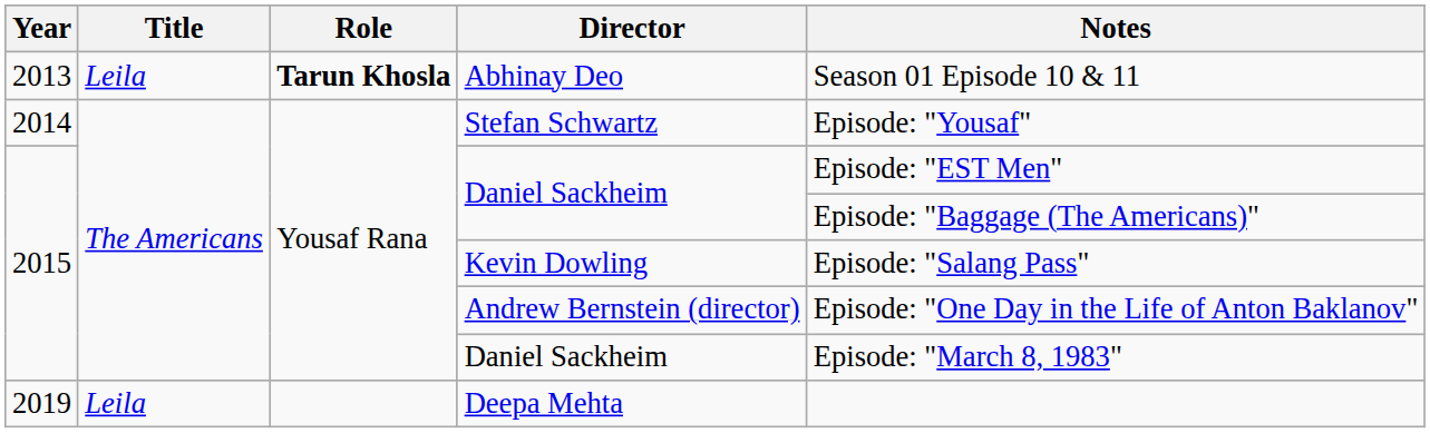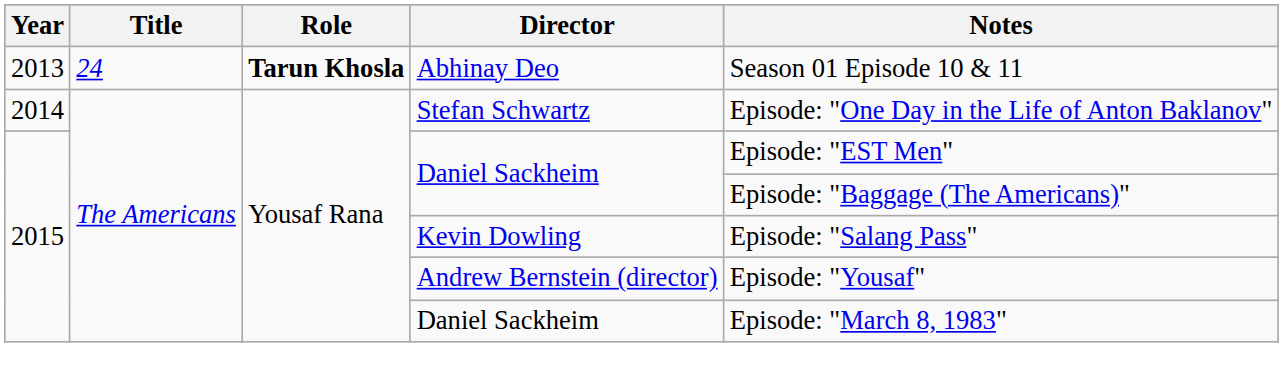Abhinay Deo | Title: Leila -> 24
Stefan Schwartz | Notes: Episode: "Yousaf" -> Episode: "One Day in the Life of Anton Baklanov"
Andrew Bernstein (director) | Notes: Episode: "One Day in the Life of Anton Baklanov" -> Episode: "Yousaf"
- row: 2019 | Leila | Deepa Mehta
